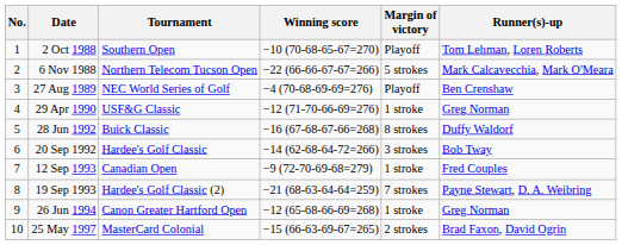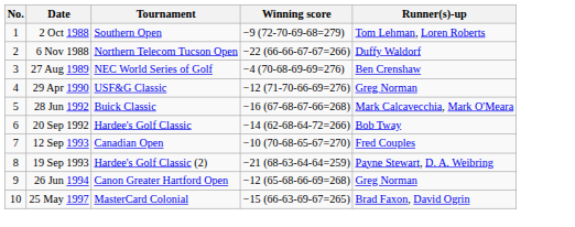- column: Margin of victory | Playoff | 5 strokes | Playoff | 1 stroke | 8 strokes | 3 strokes | 1 stroke | 7 strokes | 1 stroke | 2 strokes
2 Oct 1988 | Winning score: −10 (70-68-65-67=270) -> −9 (72-70-69-68=279)
6 Nov 1988 | Runner(s)-up: Mark Calcavecchia, Mark O'Meara -> Duffy Waldorf
28 Jun 1992 | Runner(s)-up: Duffy Waldorf -> Mark Calcavecchia, Mark O'Meara
12 Sep 1993 | Winning score: −9 (72-70-69-68=279) -> −10 (70-68-65-67=270)
